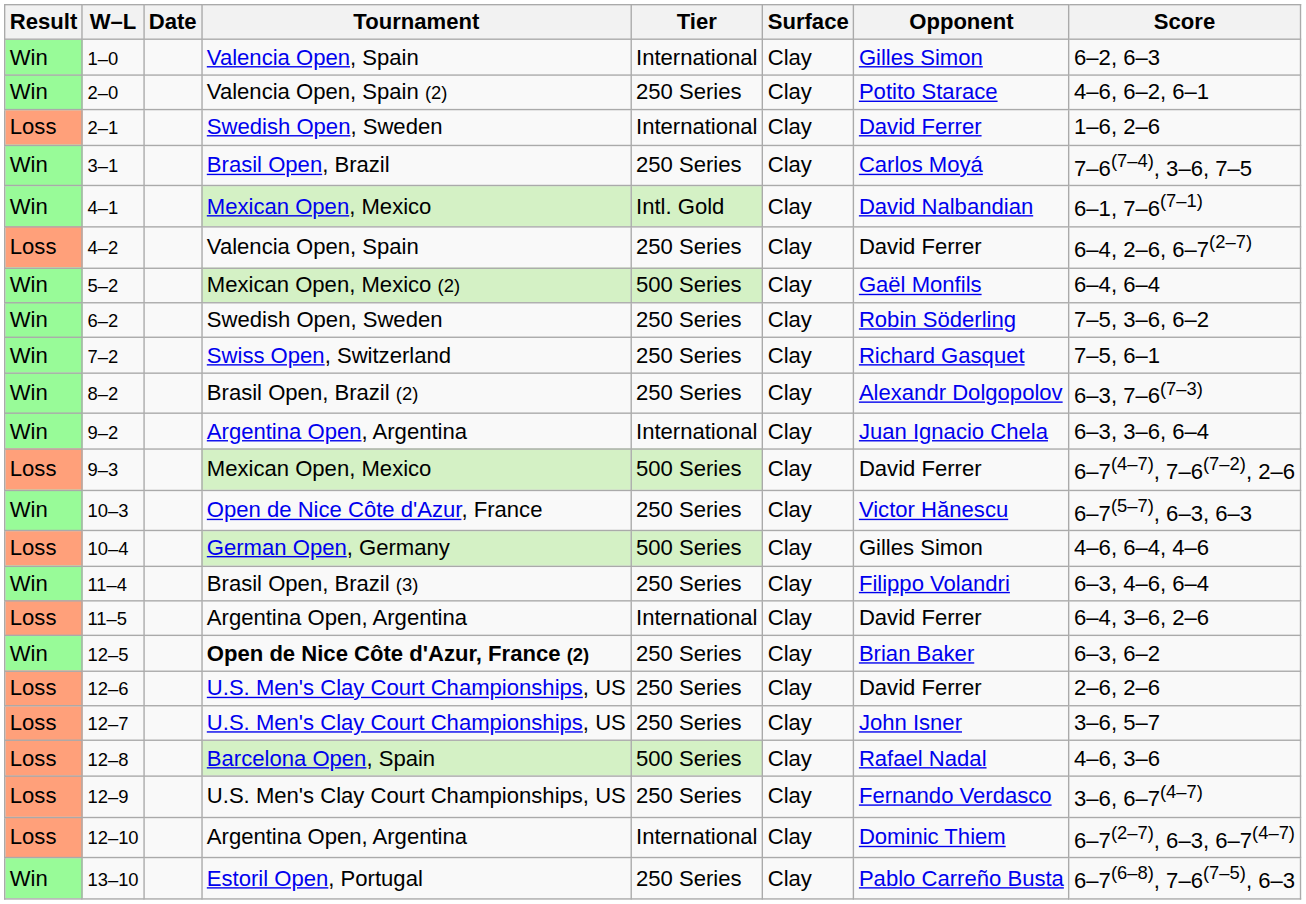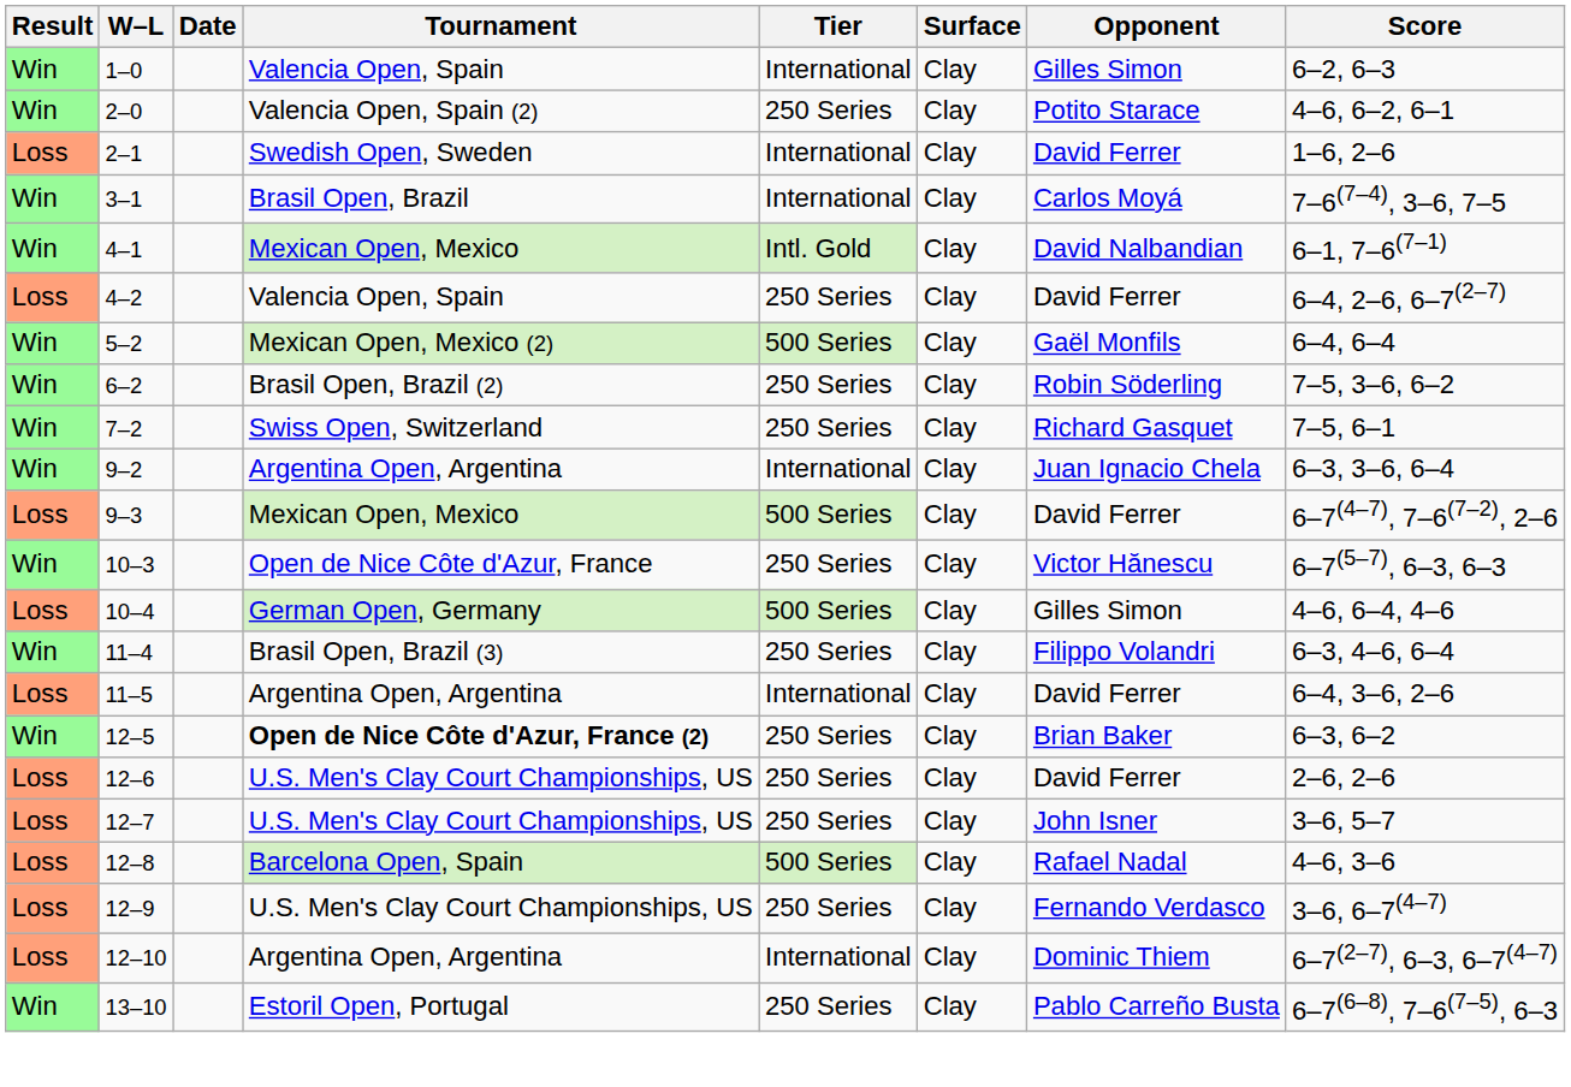3–1 | Tier: 250 Series -> International
6–2 | Tournament: Swedish Open, Sweden -> Brasil Open, Brazil (2)
- row: Win | 8–2 | Brasil Open, Brazil (2) | 250 Series | Clay | Alexandr Dolgopolov | 6–3, 7–6(7–3)
